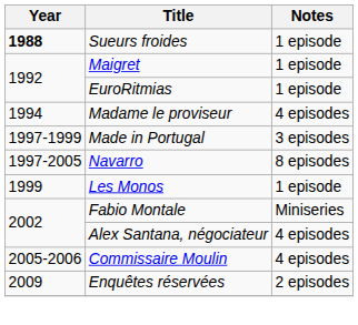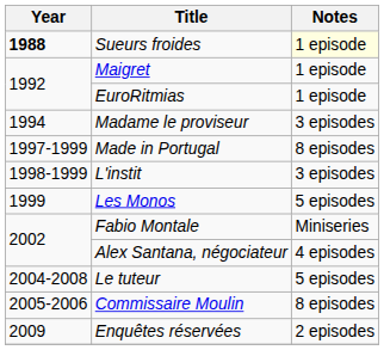Sueurs froides | Notes: no background -> lightyellow background
Madame le proviseur | Notes: 4 episodes -> 3 episodes
Made in Portugal | Notes: 3 episodes -> 8 episodes
- row: 1997-2005 | Navarro | 8 episodes
+ row: 1998-1999 | L'instit | 3 episodes
Les Monos | Notes: 1 episode -> 5 episodes
+ row: 2004-2008 | Le tuteur | 5 episodes
Commissaire Moulin | Notes: 4 episodes -> 8 episodes
